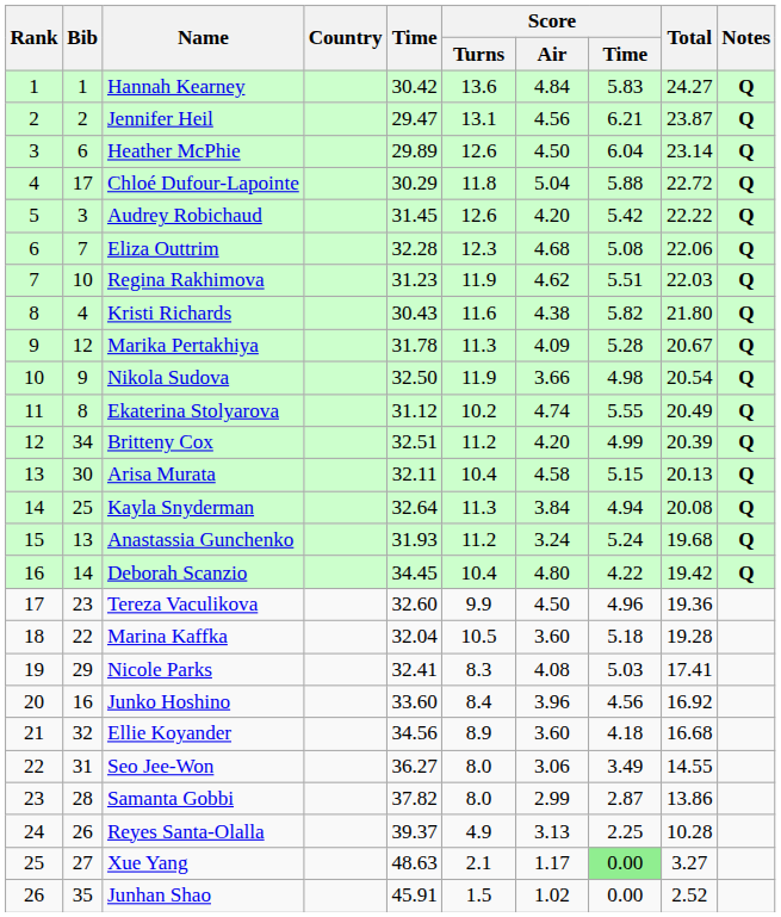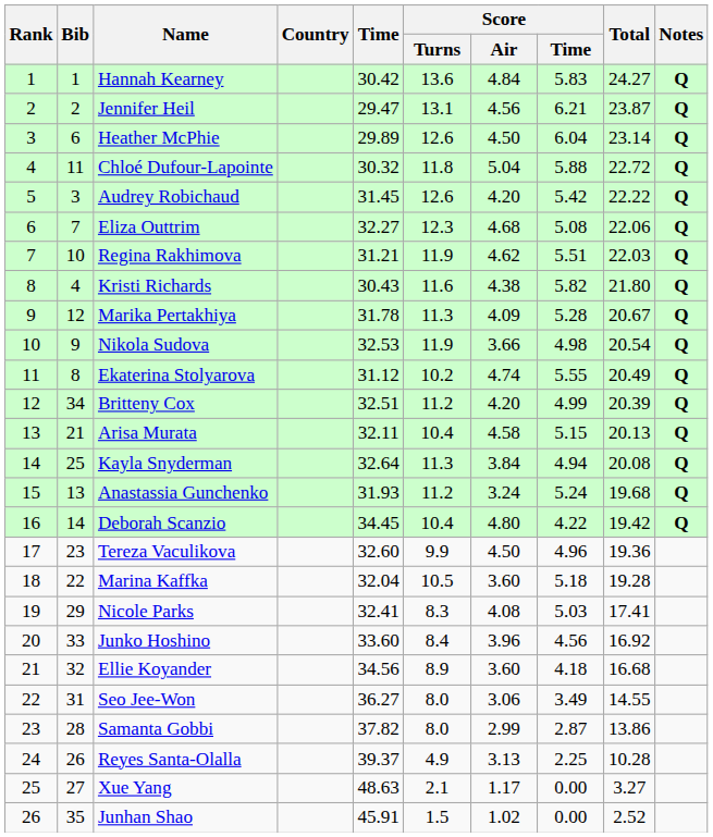Chloé Dufour-Lapointe | Bib: 17 -> 11
Chloé Dufour-Lapointe | Time: 30.29 -> 30.32
Eliza Outtrim | Time: 32.28 -> 32.27
Regina Rakhimova | Time: 31.23 -> 31.21
Nikola Sudova | Time: 32.50 -> 32.53
Arisa Murata | Bib: 30 -> 21
Junko Hoshino | Bib: 16 -> 33
Xue Yang | Score / Time: lightgreen background -> no background
